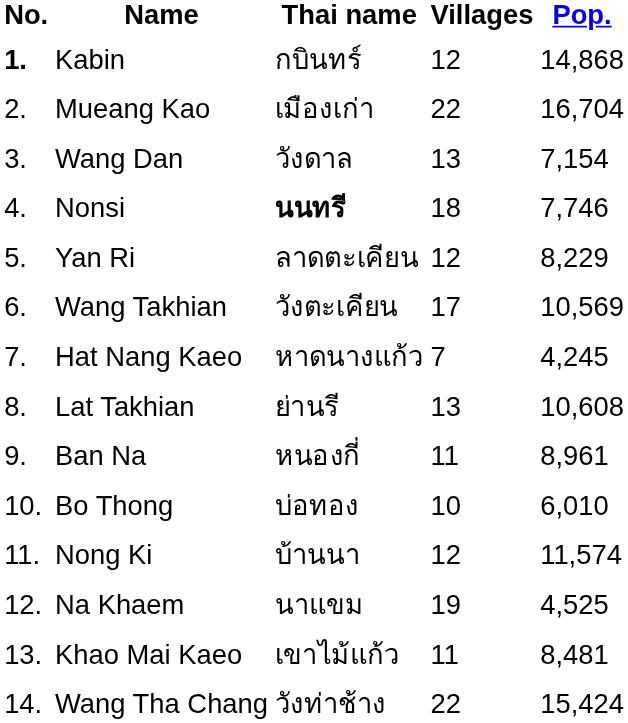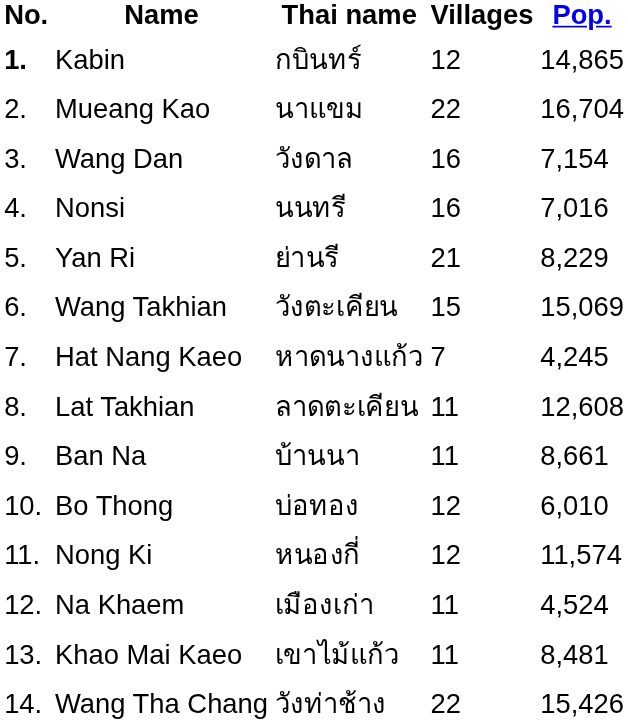Kabin | Pop.: 14,868 -> 14,865
Mueang Kao | Thai name: เมืองเก่า -> นาแขม
Wang Dan | Villages: 13 -> 16
Nonsi | Thai name: bold -> normal
Nonsi | Villages: 18 -> 16
Nonsi | Pop.: 7,746 -> 7,016
Yan Ri | Thai name: ลาดตะเคียน -> ย่านรี
Yan Ri | Villages: 12 -> 21
Wang Takhian | Villages: 17 -> 15
Wang Takhian | Pop.: 10,569 -> 15,069
Lat Takhian | Thai name: ย่านรี -> ลาดตะเคียน
Lat Takhian | Villages: 13 -> 11
Lat Takhian | Pop.: 10,608 -> 12,608
Ban Na | Thai name: หนองกี่ -> บ้านนา
Ban Na | Pop.: 8,961 -> 8,661
Bo Thong | Villages: 10 -> 12
Nong Ki | Thai name: บ้านนา -> หนองกี่
Na Khaem | Thai name: นาแขม -> เมืองเก่า
Na Khaem | Villages: 19 -> 11
Na Khaem | Pop.: 4,525 -> 4,524
Wang Tha Chang | Pop.: 15,424 -> 15,426
